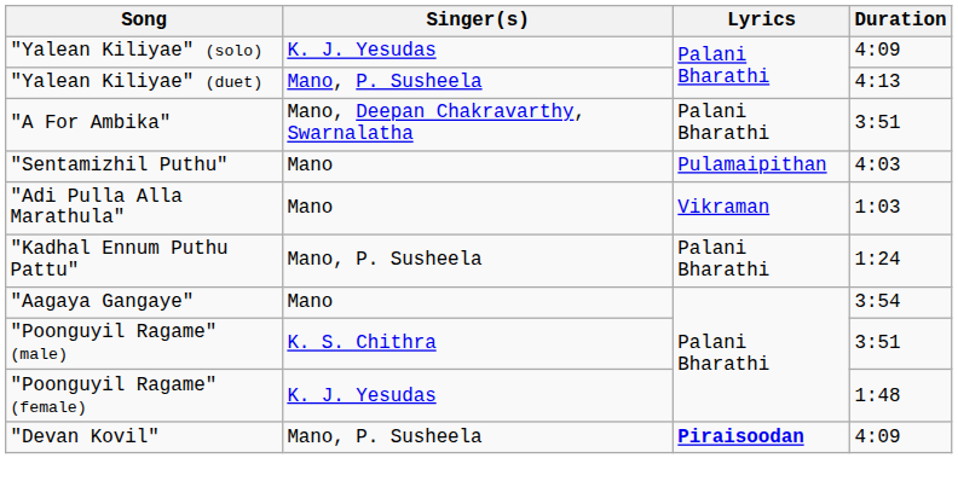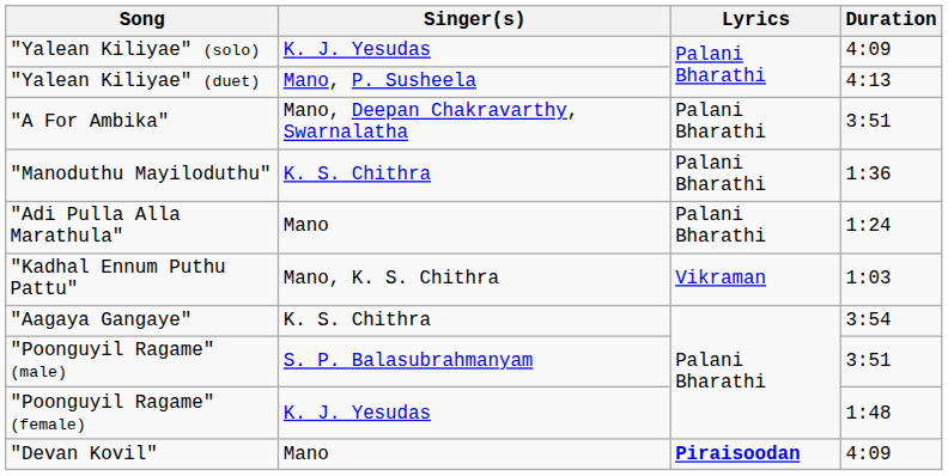+ row: "Manoduthu Mayiloduthu" | K. S. Chithra | Palani Bharathi | 1:36
- row: "Sentamizhil Puthu" | Mano | Pulamaipithan | 4:03
"Adi Pulla Alla Marathula" | Lyrics: Vikraman -> Palani Bharathi
"Adi Pulla Alla Marathula" | Duration: 1:03 -> 1:24
"Kadhal Ennum Puthu Pattu" | Singer(s): Mano, P. Susheela -> Mano, K. S. Chithra
"Kadhal Ennum Puthu Pattu" | Lyrics: Palani Bharathi -> Vikraman
"Kadhal Ennum Puthu Pattu" | Duration: 1:24 -> 1:03
"Aagaya Gangaye" | Singer(s): Mano -> K. S. Chithra
"Poonguyil Ragame" (male) | Singer(s): K. S. Chithra -> S. P. Balasubrahmanyam
"Devan Kovil" | Singer(s): Mano, P. Susheela -> Mano
